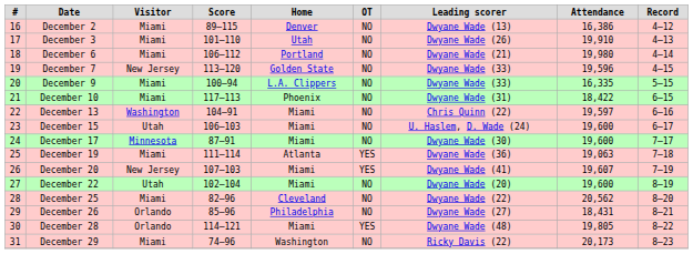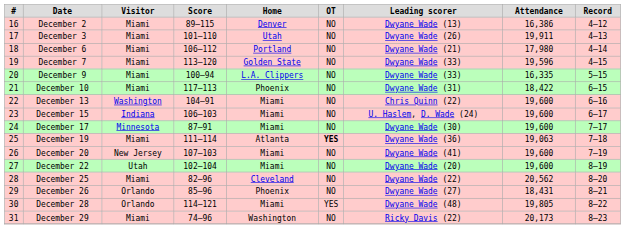December 3 | Attendance: 19,910 -> 19,911
December 6 | Attendance: 19,980 -> 17,980
December 7 | Visitor: New Jersey -> Miami
December 13 | Attendance: 19,597 -> 19,600
December 15 | Visitor: Utah -> Indiana
December 19 | OT: normal -> bold
December 20 | OT: YES -> NO
December 20 | Attendance: 19,607 -> 19,600
December 26 | Home: Philadelphia -> Phoenix
